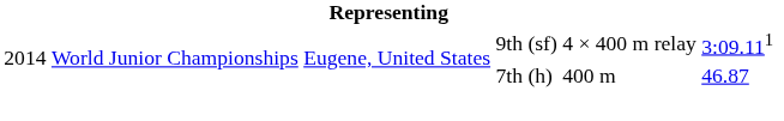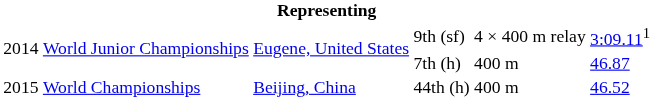+ row: 2015 | World Championships | Beijing, China | 44th (h) | 400 m | 46.52
